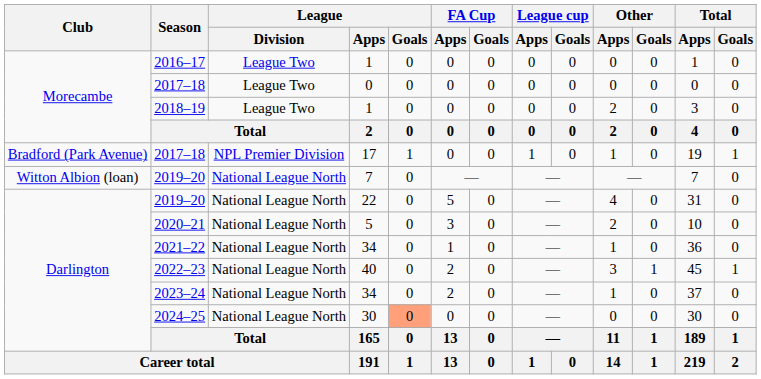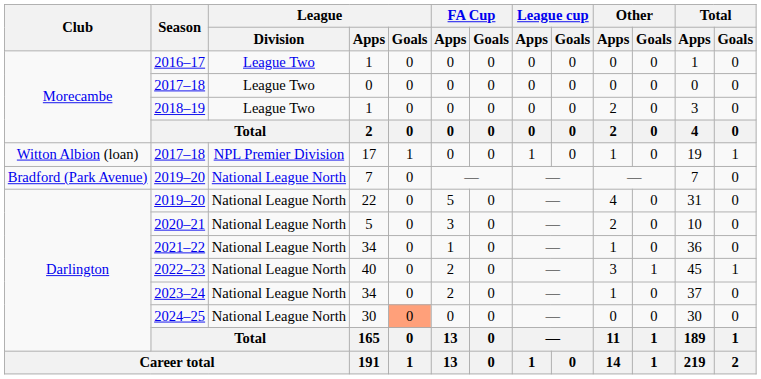2017–18 / 17 | Club: Bradford (Park Avenue) -> Witton Albion (loan)
2019–20 / 7 | Club: Witton Albion (loan) -> Bradford (Park Avenue)
